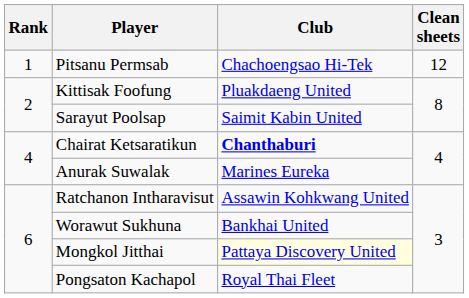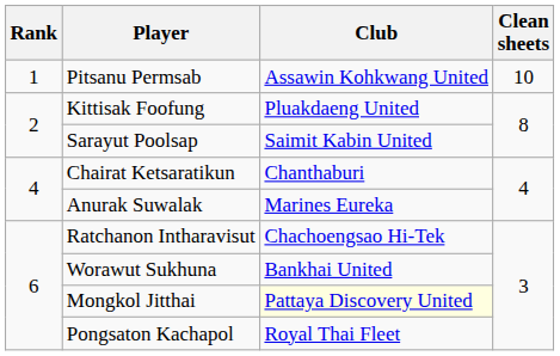Pitsanu Permsab | Club: Chachoengsao Hi-Tek -> Assawin Kohkwang United
Pitsanu Permsab | Clean sheets: 12 -> 10
Chairat Ketsaratikun | Club: bold -> normal
Ratchanon Intharavisut | Club: Assawin Kohkwang United -> Chachoengsao Hi-Tek
